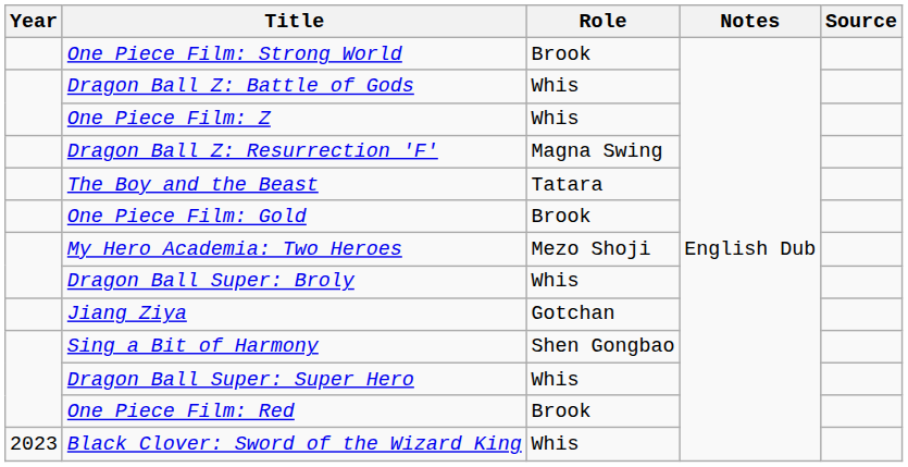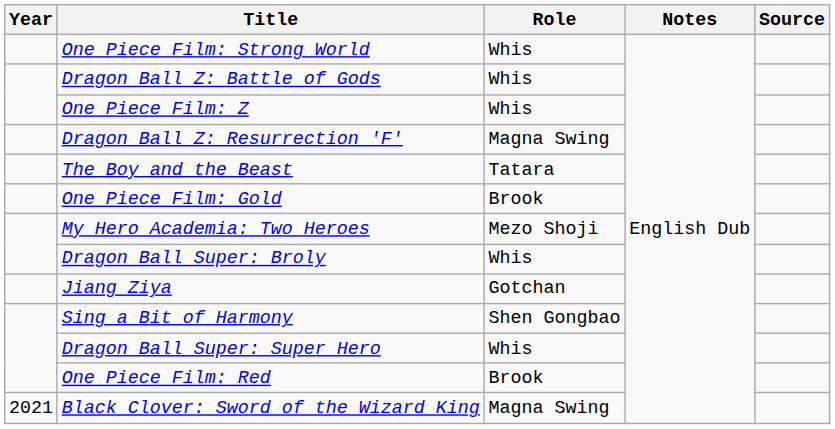One Piece Film: Strong World | Role: Brook -> Whis
Black Clover: Sword of the Wizard King | Year: 2023 -> 2021
Black Clover: Sword of the Wizard King | Role: Whis -> Magna Swing
